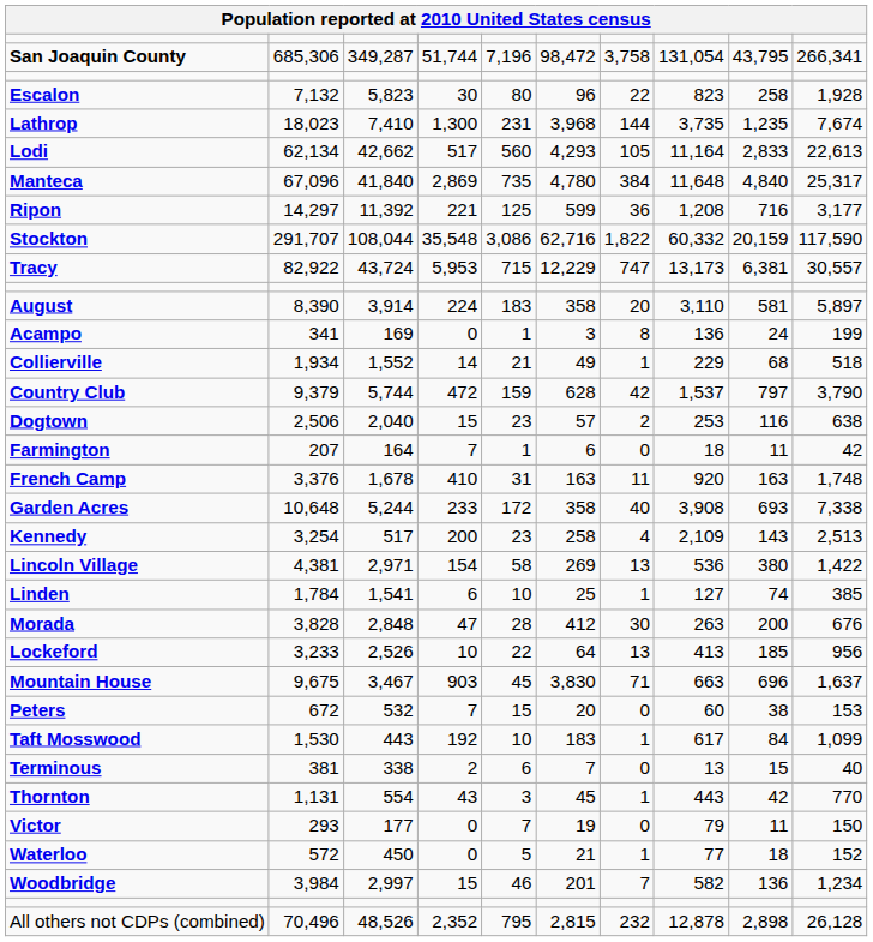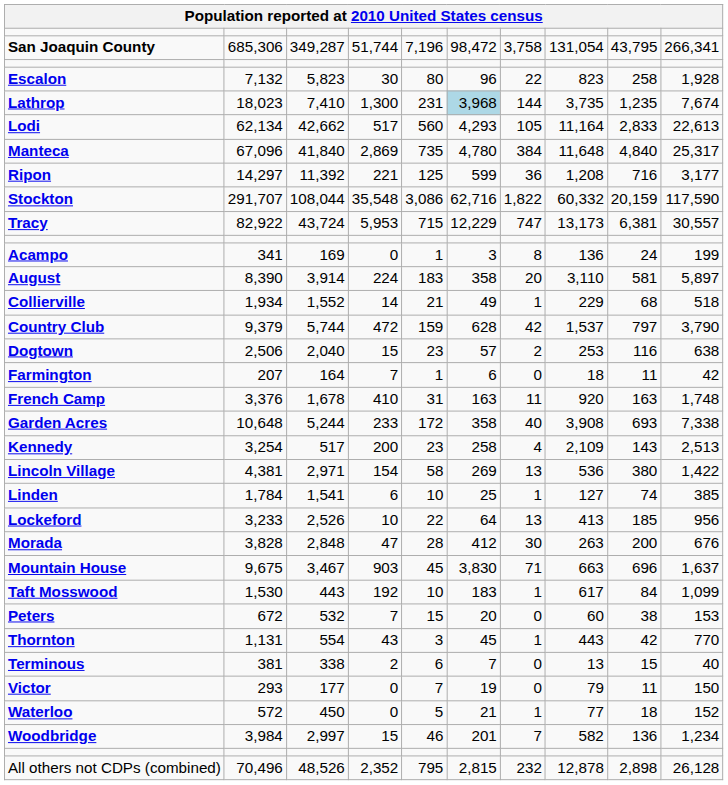Lathrop | column 6: no background -> lightblue background
rows swapped: Acampo <-> August
rows swapped: Lockeford <-> Morada
rows swapped: Peters <-> Taft Mosswood
rows swapped: Terminous <-> Thornton
